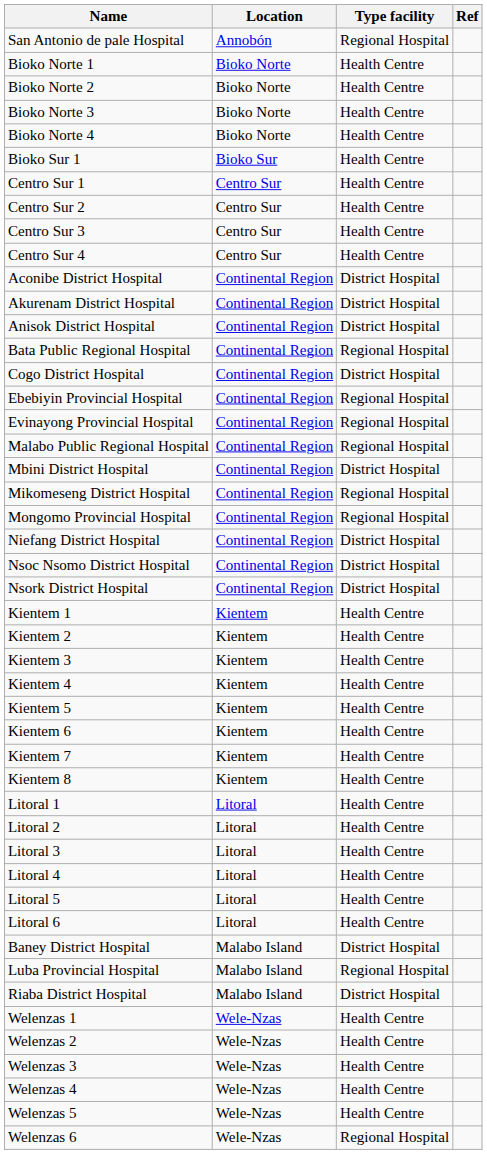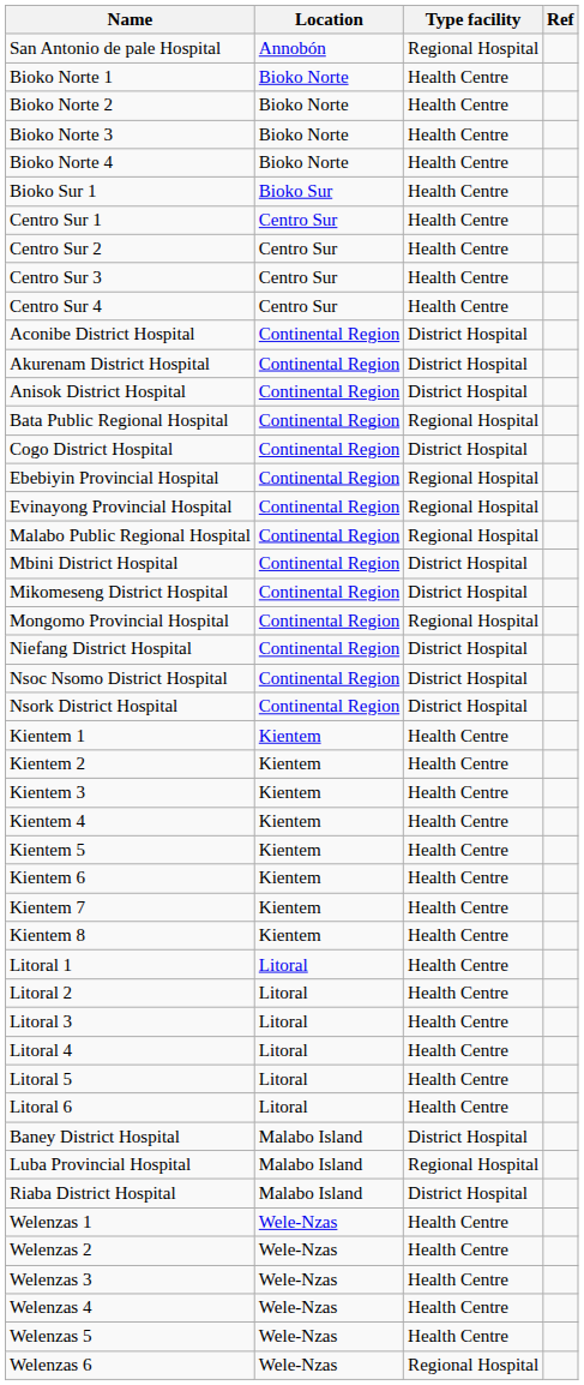Mikomeseng District Hospital | Type facility: Regional Hospital -> District Hospital
